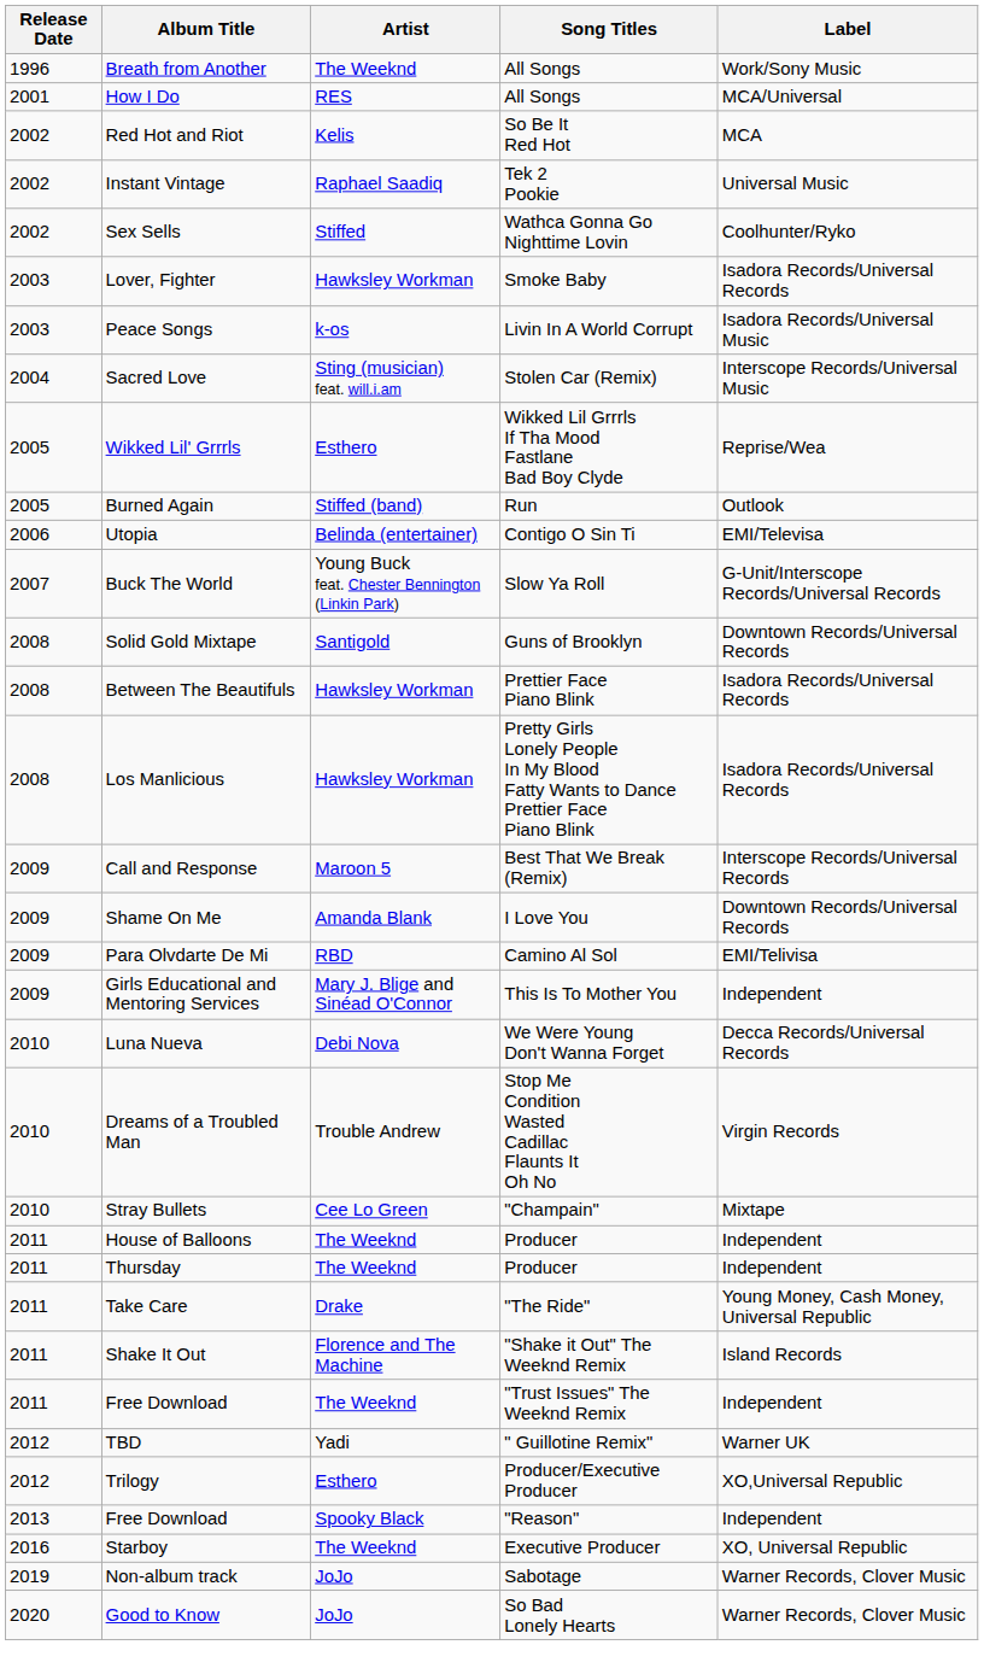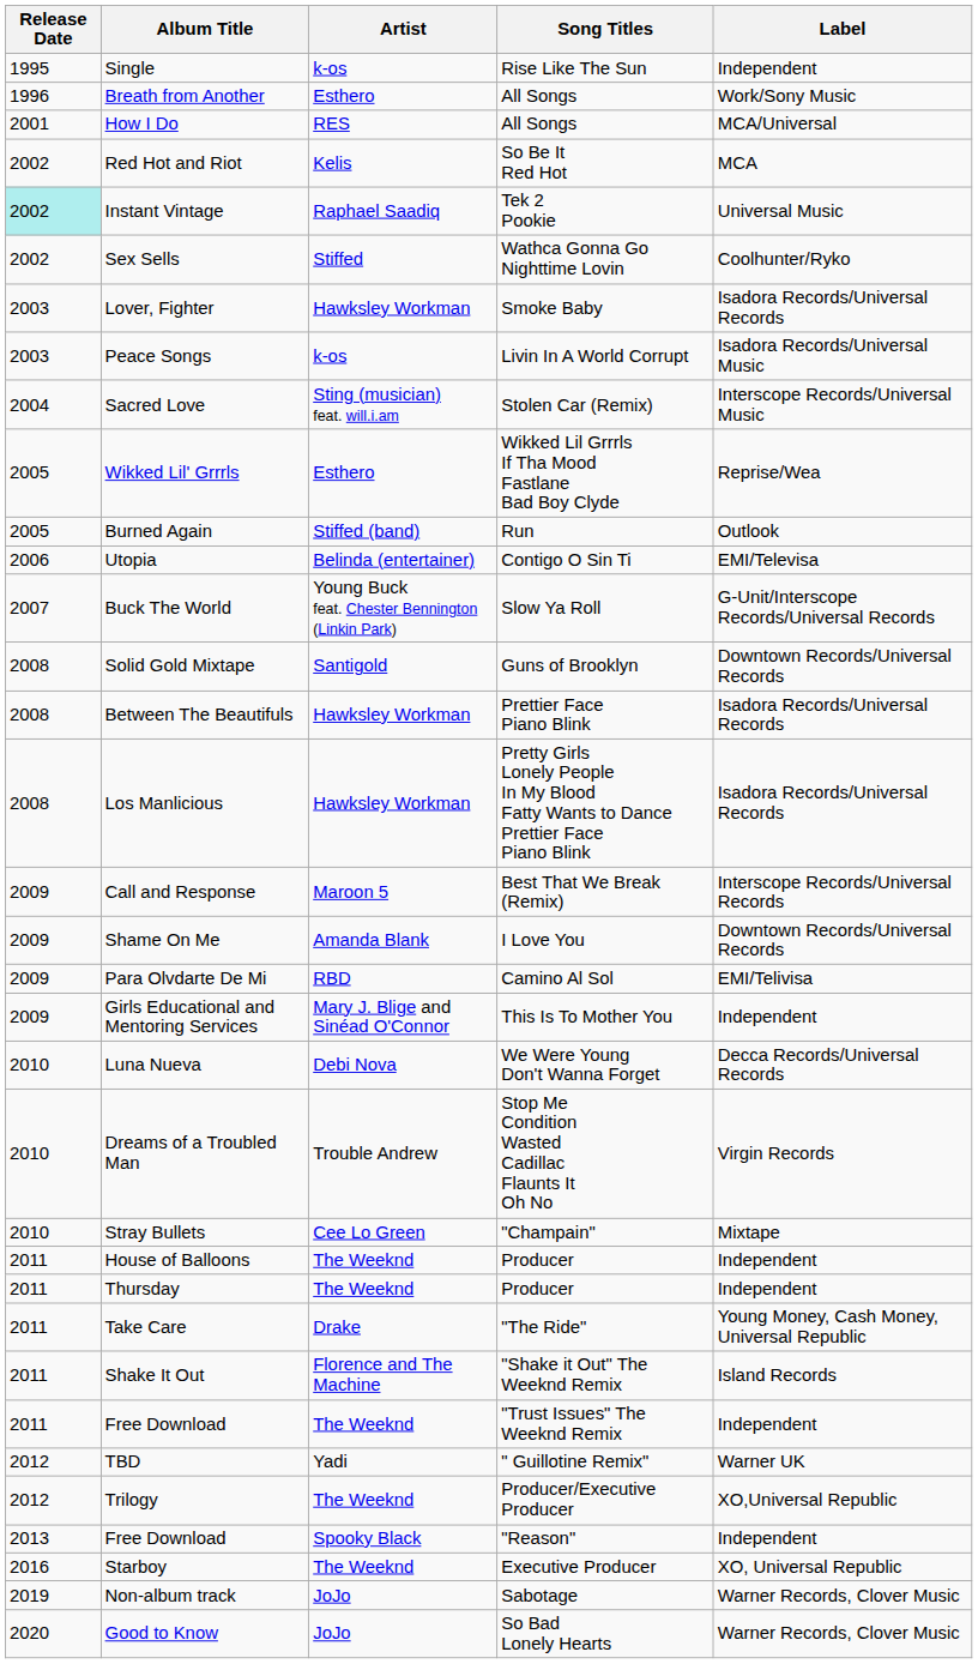+ row: 1995 | Single | k-os | Rise Like The Sun | Independent
Breath from Another | Artist: The Weeknd -> Esthero
Instant Vintage | Release Date: no background -> paleturquoise background
Trilogy | Artist: Esthero -> The Weeknd
